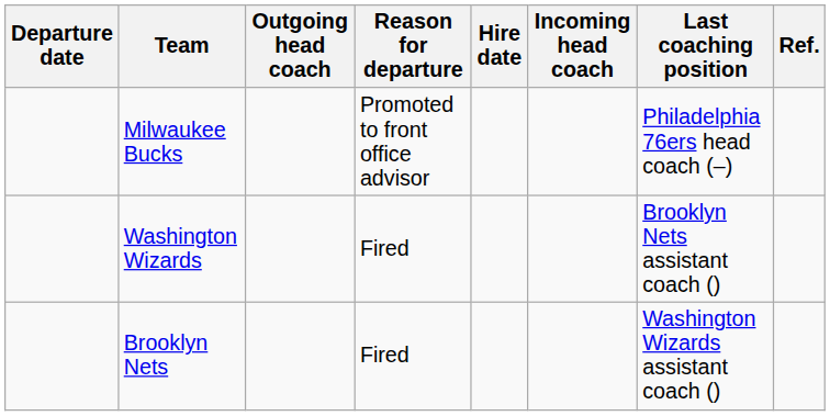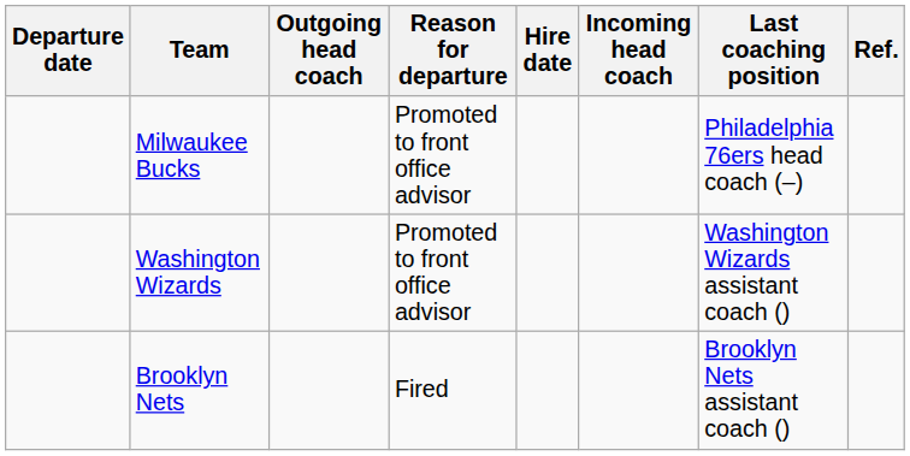Washington Wizards | Reason for departure: Fired -> Promoted to front office advisor
Washington Wizards | Last coaching position: Brooklyn Nets assistant coach () -> Washington Wizards assistant coach ()
Brooklyn Nets | Last coaching position: Washington Wizards assistant coach () -> Brooklyn Nets assistant coach ()
